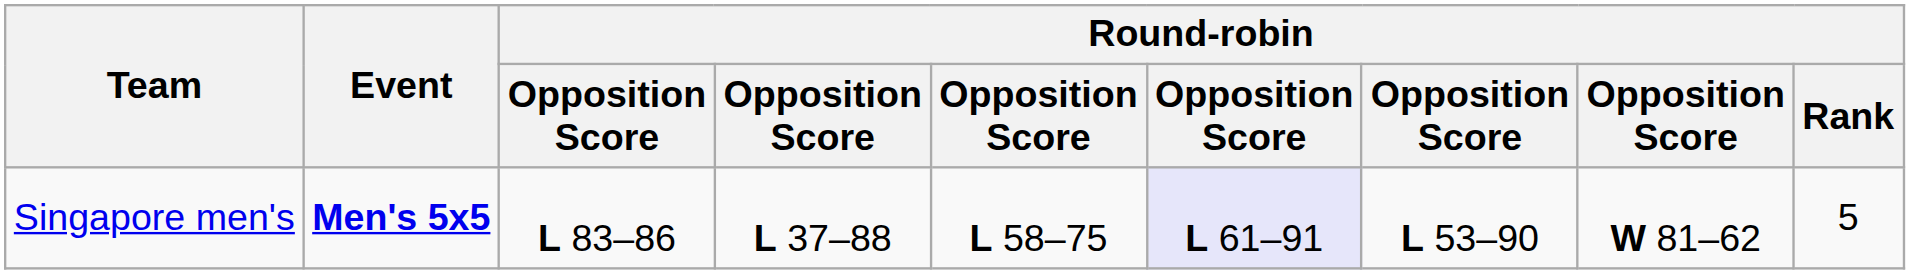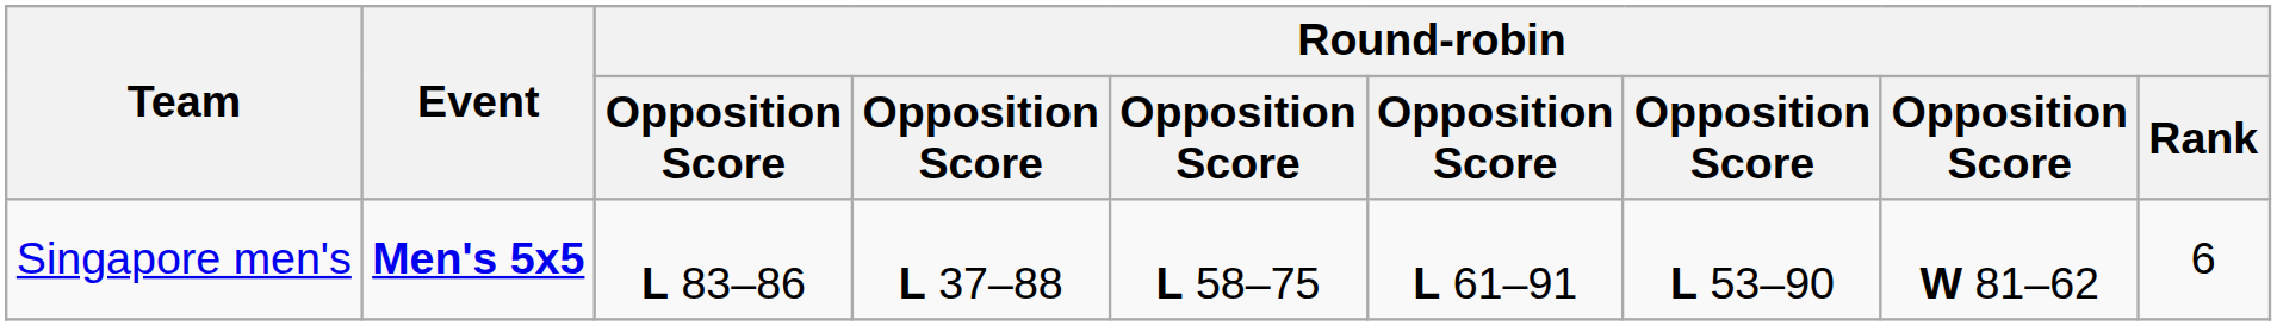Singapore men's | column 6: lavender background -> no background
Singapore men's | Round-robin / Rank: 5 -> 6
